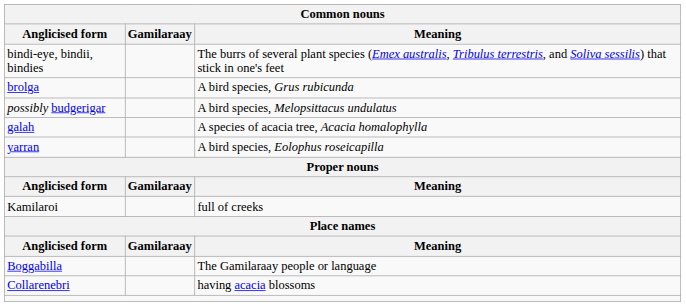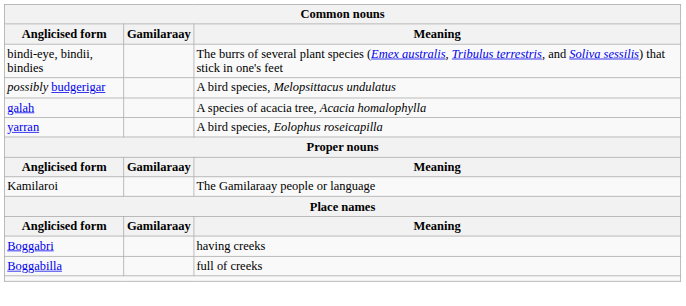- row: brolga | A bird species, Grus rubicunda
Kamilaroi | Meaning: full of creeks -> The Gamilaraay people or language
+ row: Boggabri | having creeks
Boggabilla | Meaning: The Gamilaraay people or language -> full of creeks
- row: Collarenebri | having acacia blossoms
